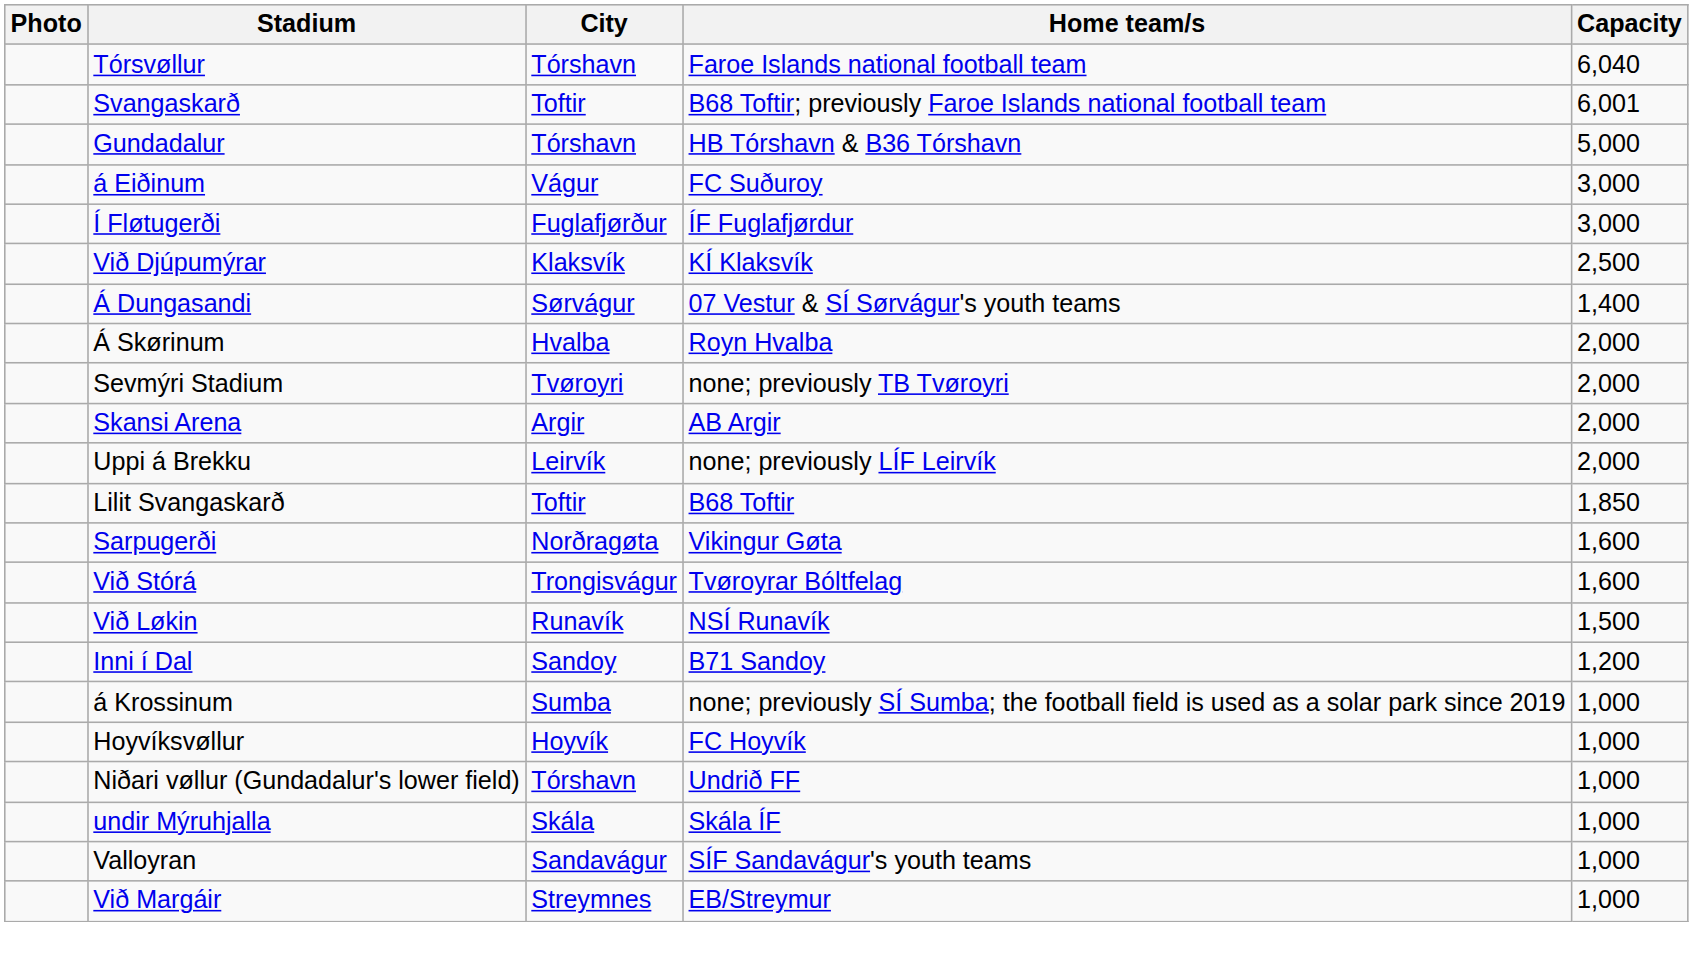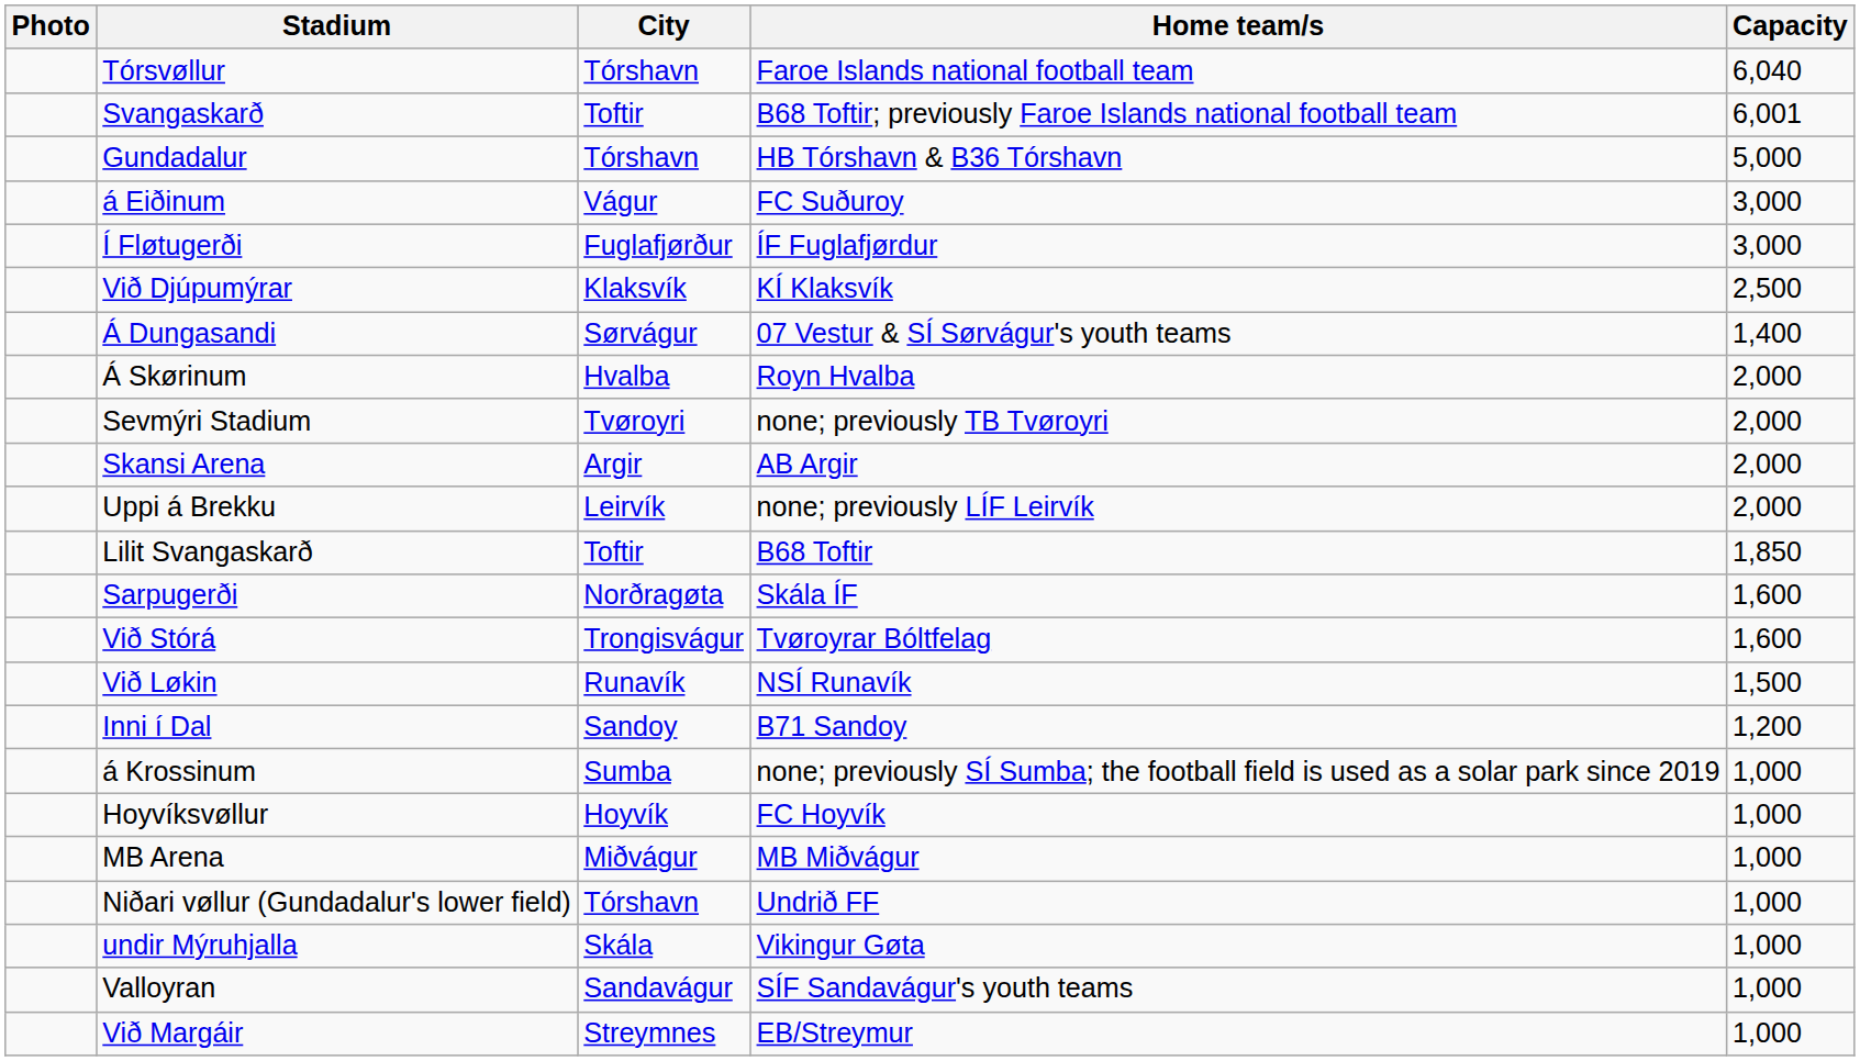Sarpugerði | Home team/s: Vikingur Gøta -> Skála ÍF
+ row: MB Arena | Miðvágur | MB Miðvágur | 1,000
undir Mýruhjalla | Home team/s: Skála ÍF -> Vikingur Gøta
